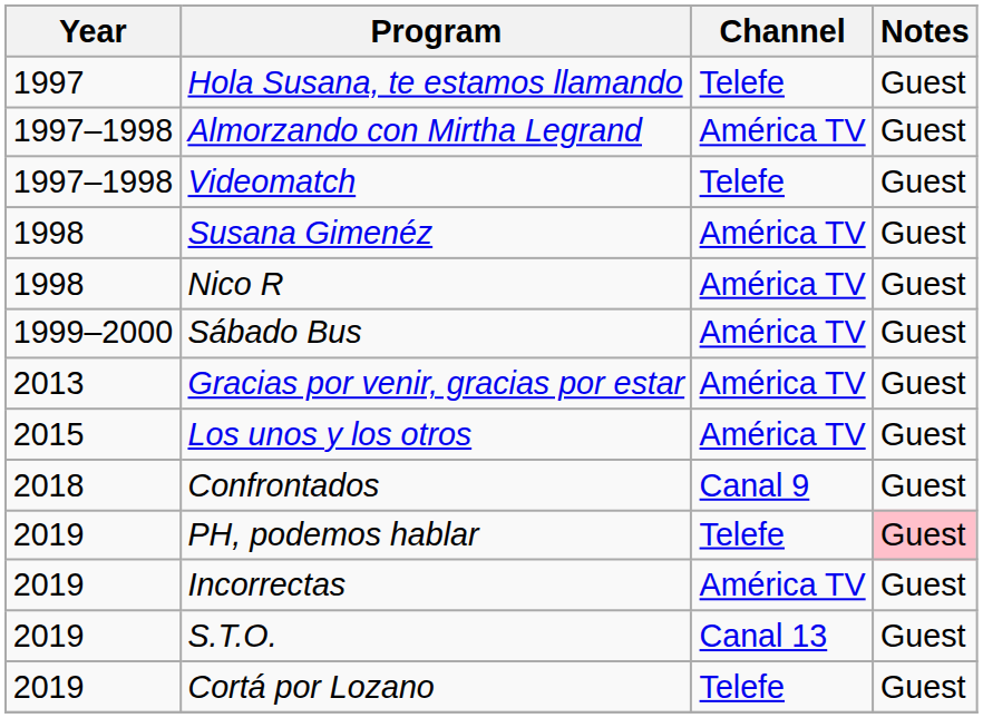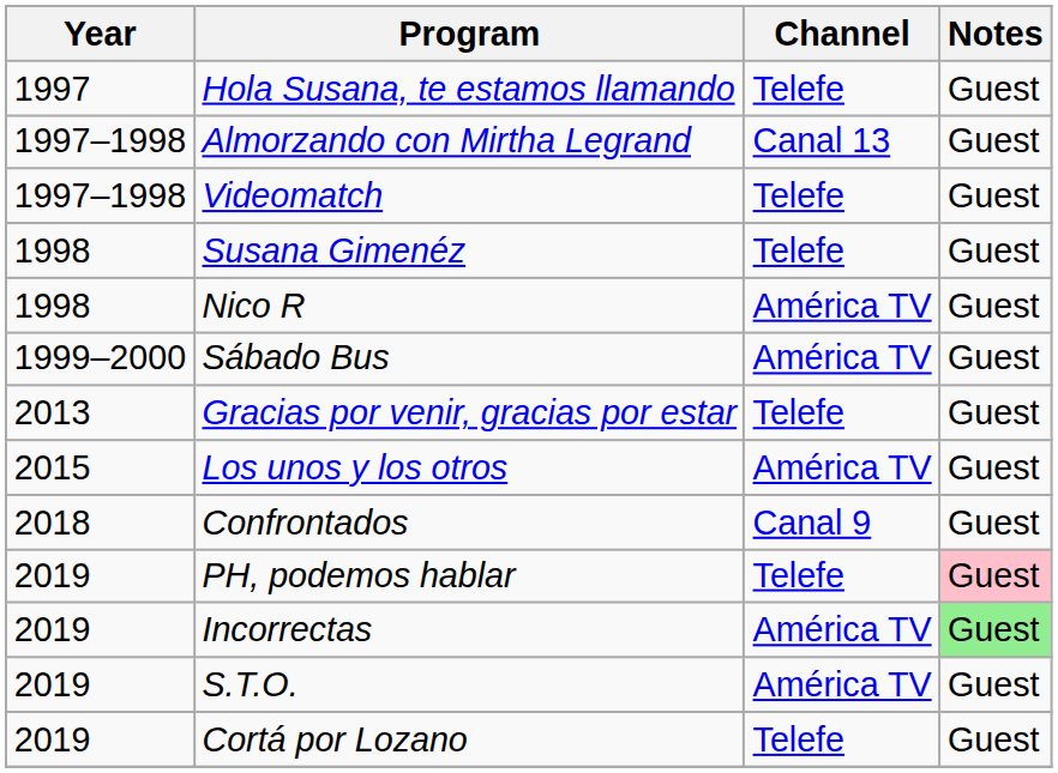Almorzando con Mirtha Legrand | Channel: América TV -> Canal 13
Susana Gimenéz | Channel: América TV -> Telefe
Gracias por venir, gracias por estar | Channel: América TV -> Telefe
Incorrectas | Notes: no background -> lightgreen background
S.T.O. | Channel: Canal 13 -> América TV
